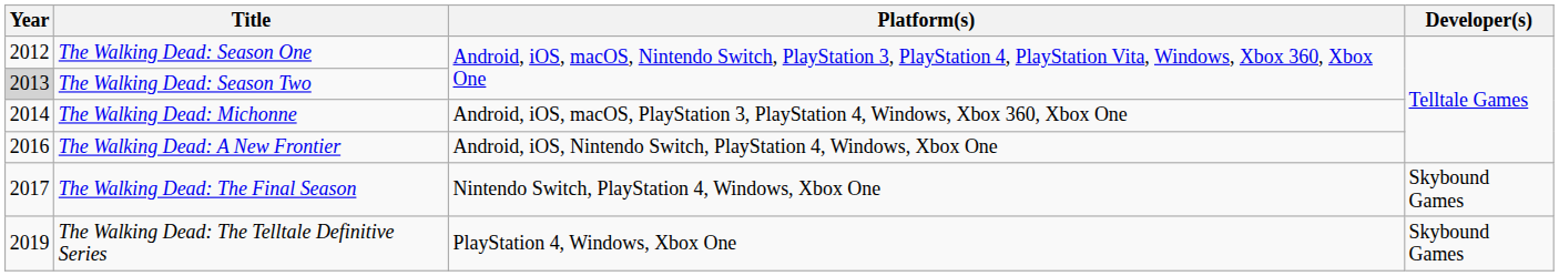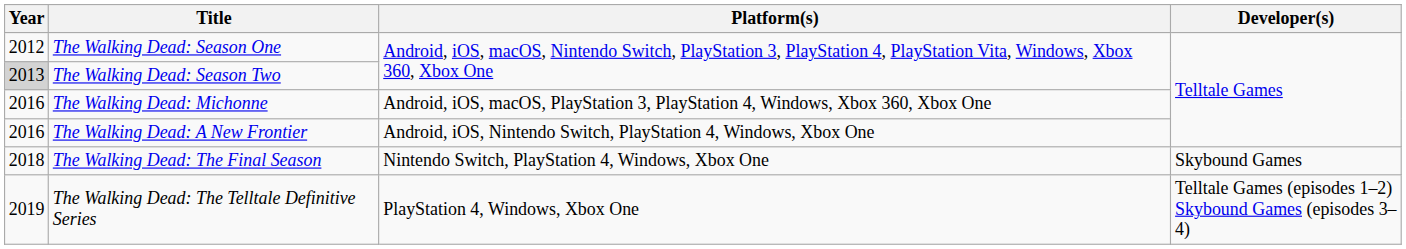The Walking Dead: Michonne | Year: 2014 -> 2016
The Walking Dead: The Final Season | Year: 2017 -> 2018
The Walking Dead: The Telltale Definitive Series | Developer(s): Skybound Games -> Telltale Games (episodes 1–2) Skybound Games (episodes 3–4)
